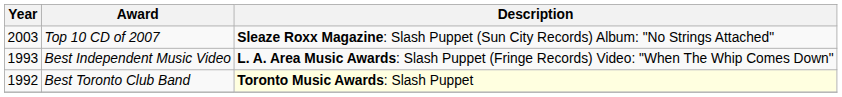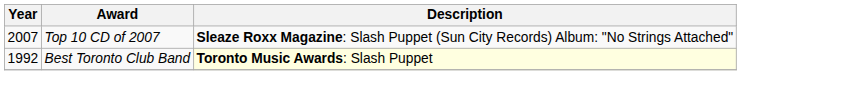Top 10 CD of 2007 | Year: 2003 -> 2007
- row: 1993 | Best Independent Music Video | L. A. Area Music Awards: Slash Puppet (Fringe Records) Video: "When The Whip Comes Down"
